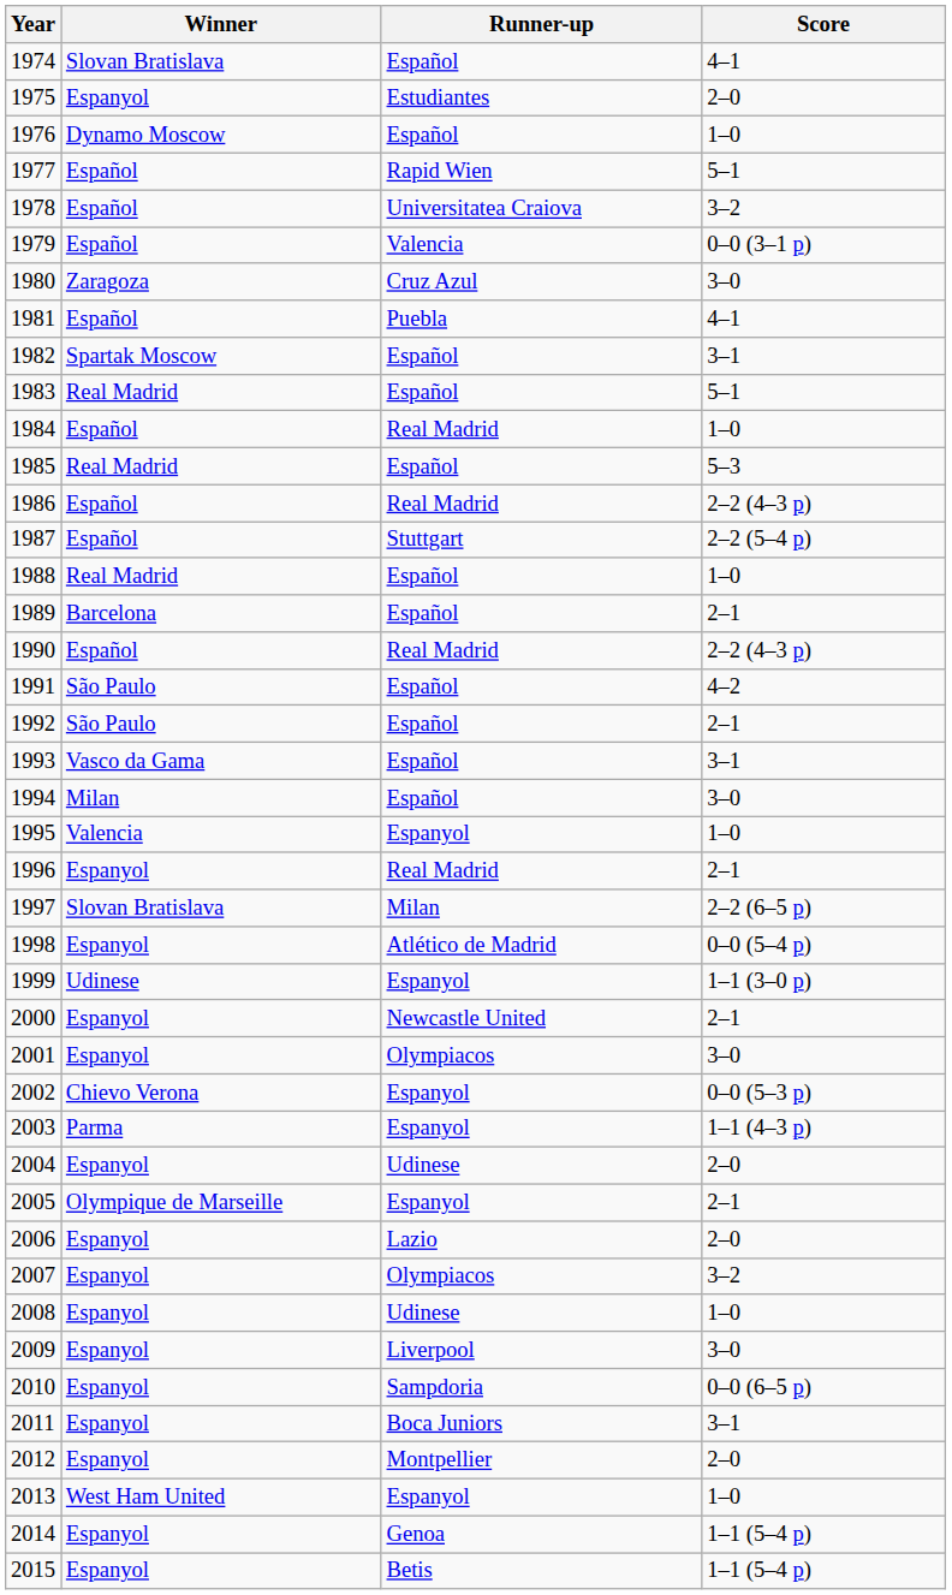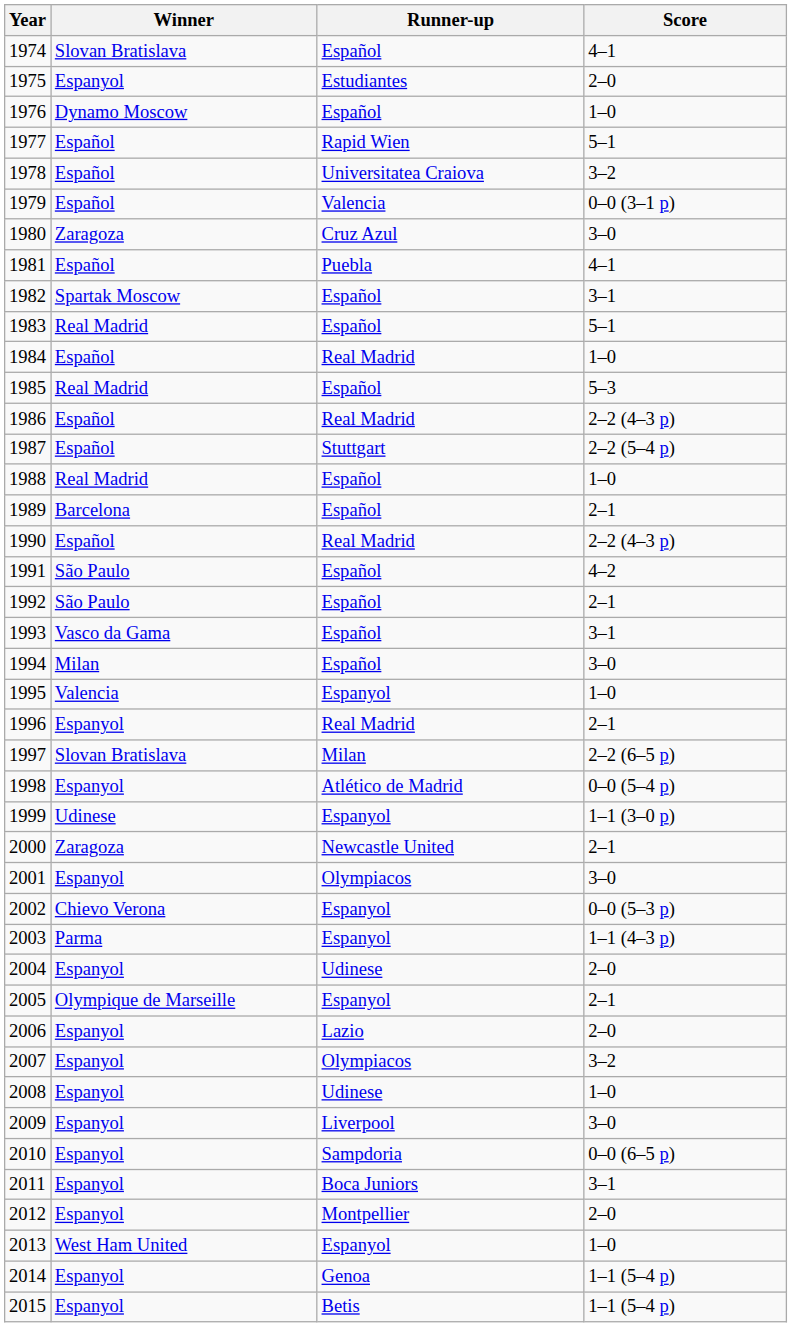2000 | Winner: Espanyol -> Zaragoza
